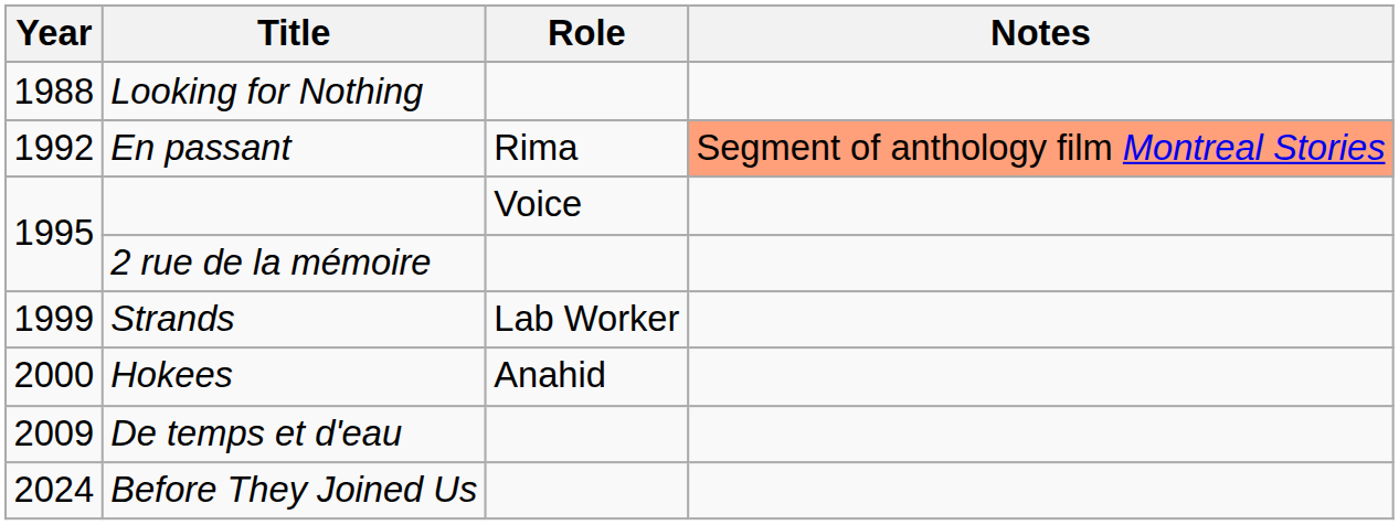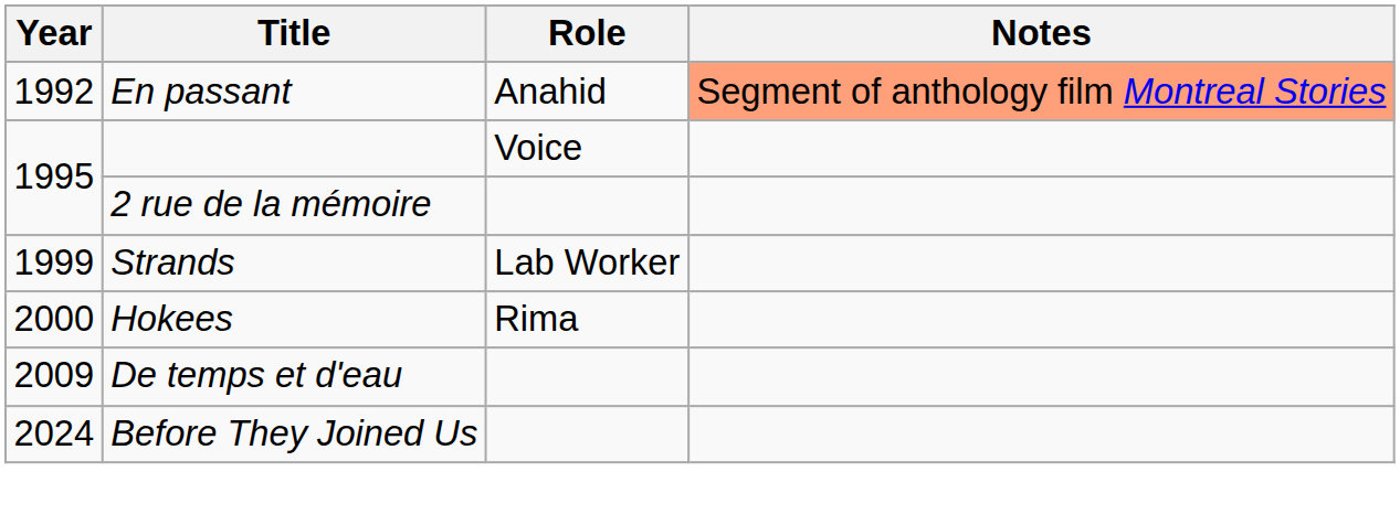- row: 1988 | Looking for Nothing
En passant | Role: Rima -> Anahid
Hokees | Role: Anahid -> Rima
